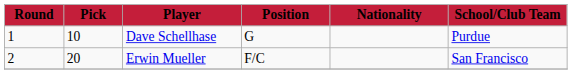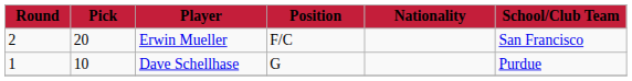rows swapped: Dave Schellhase <-> Erwin Mueller
